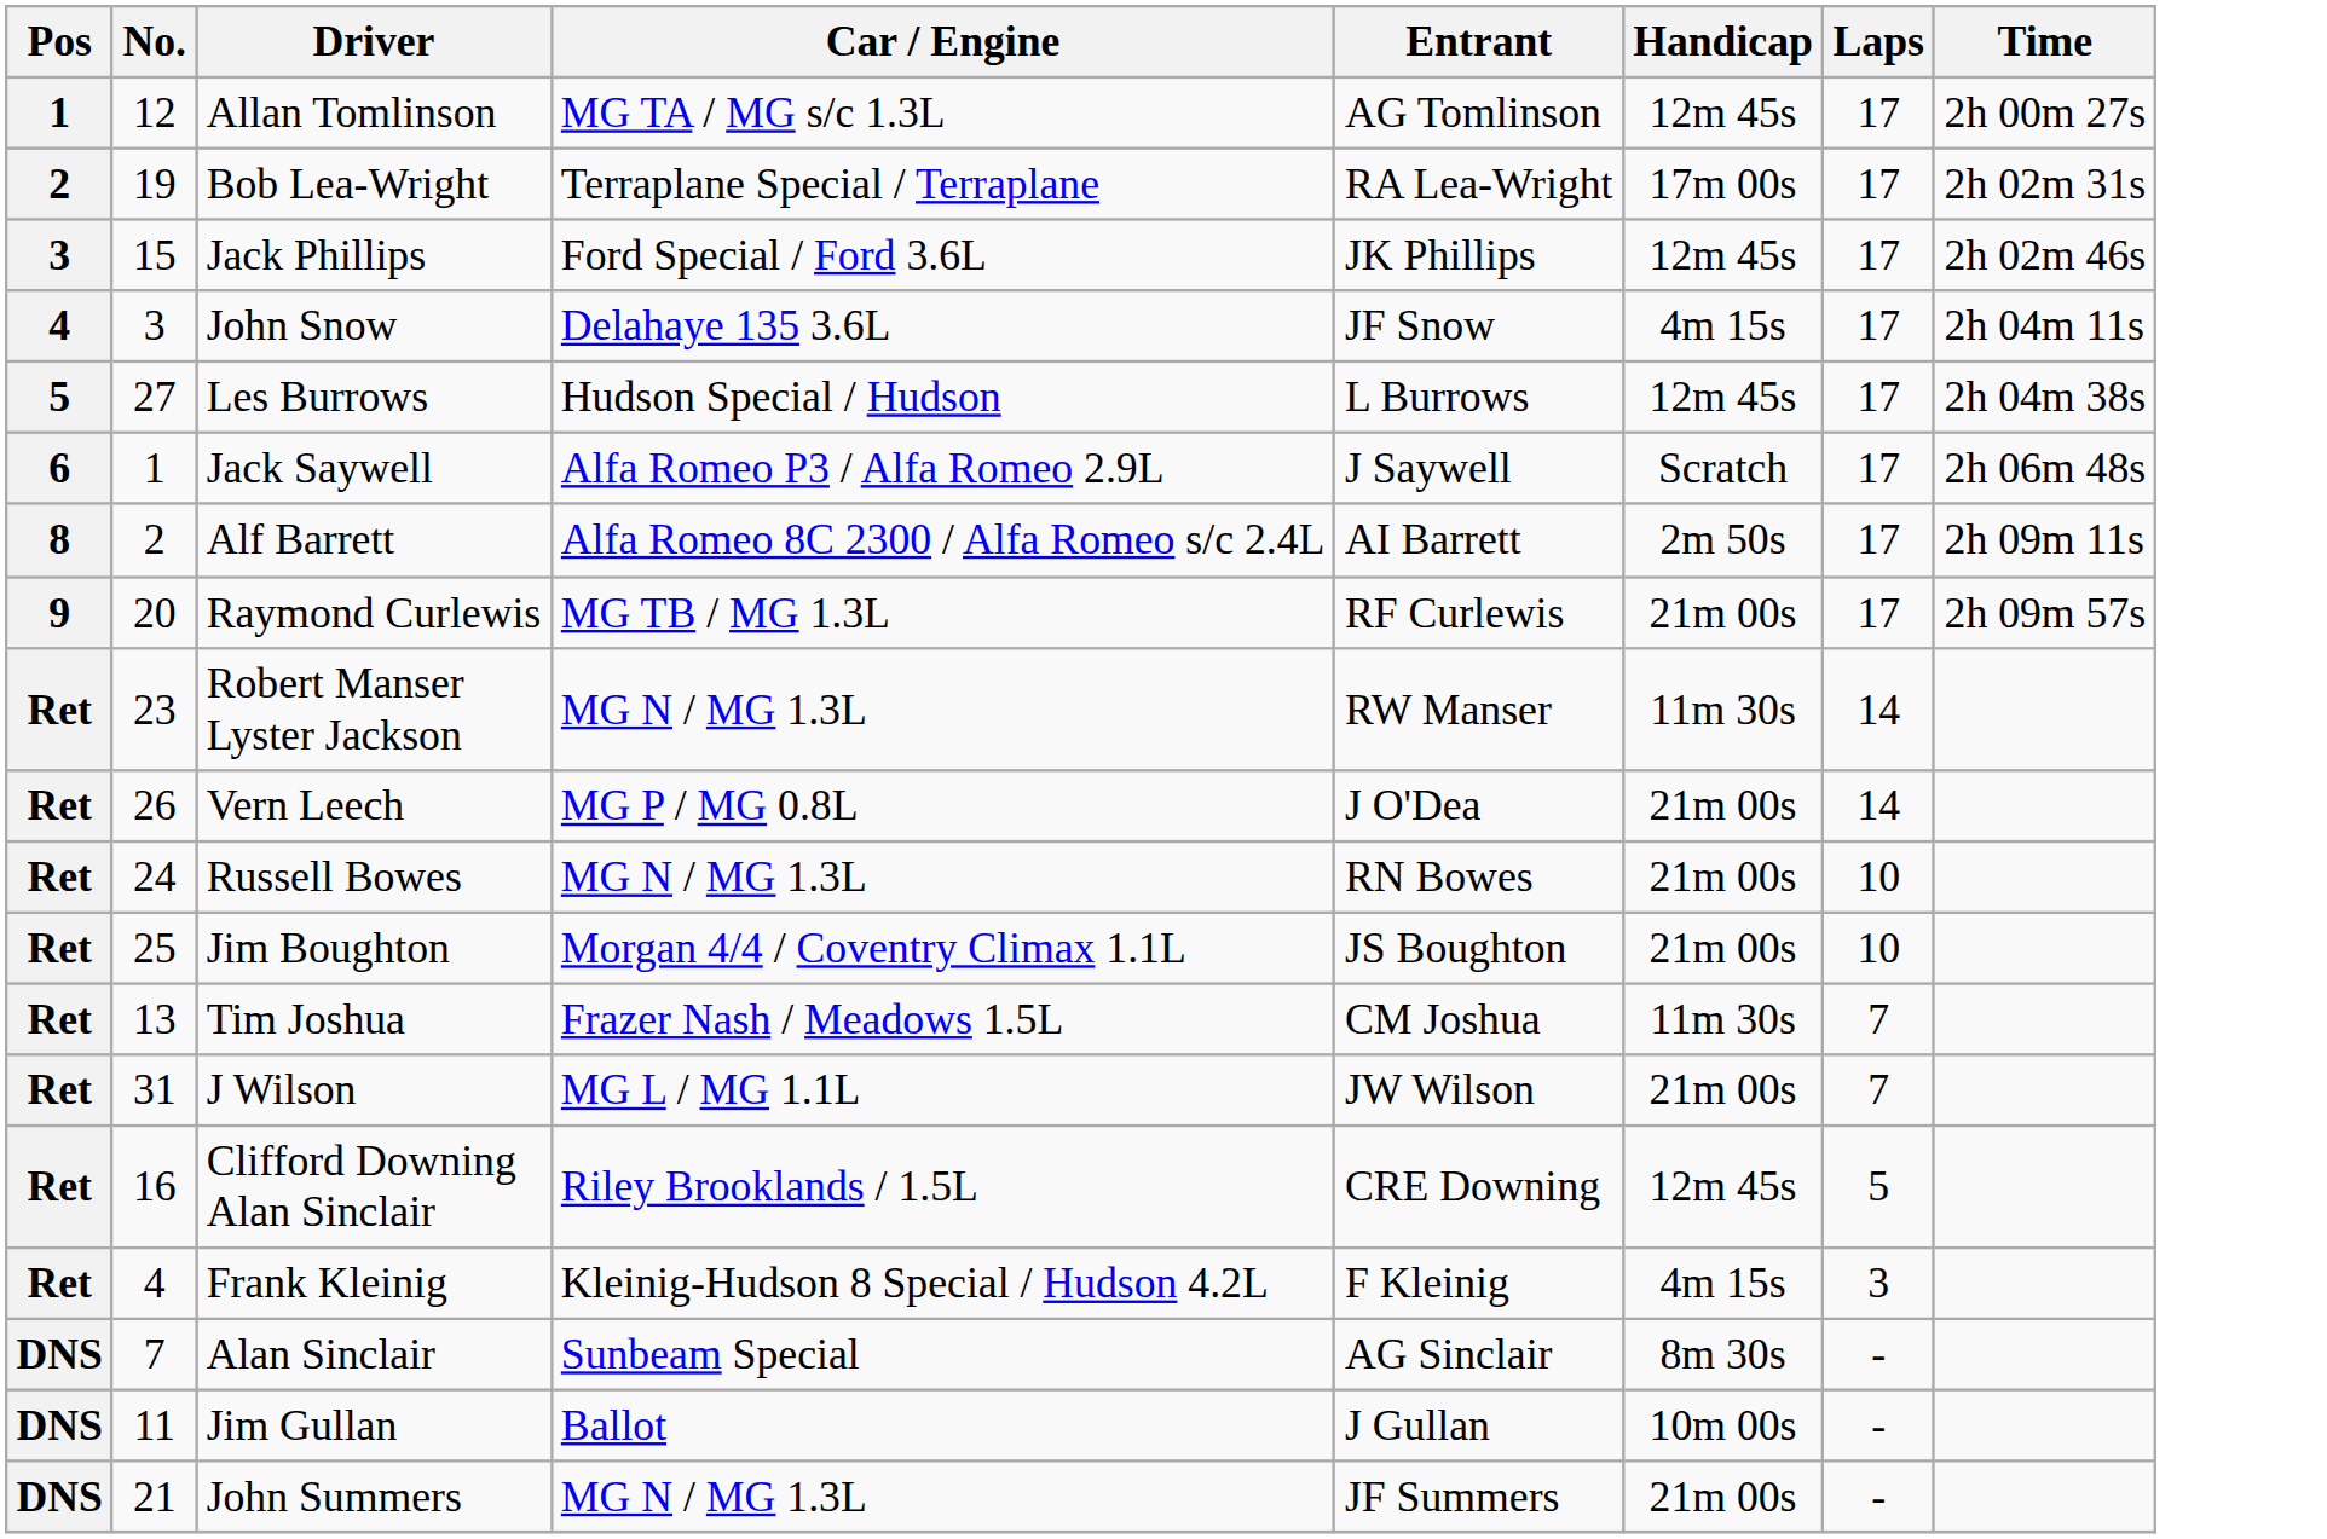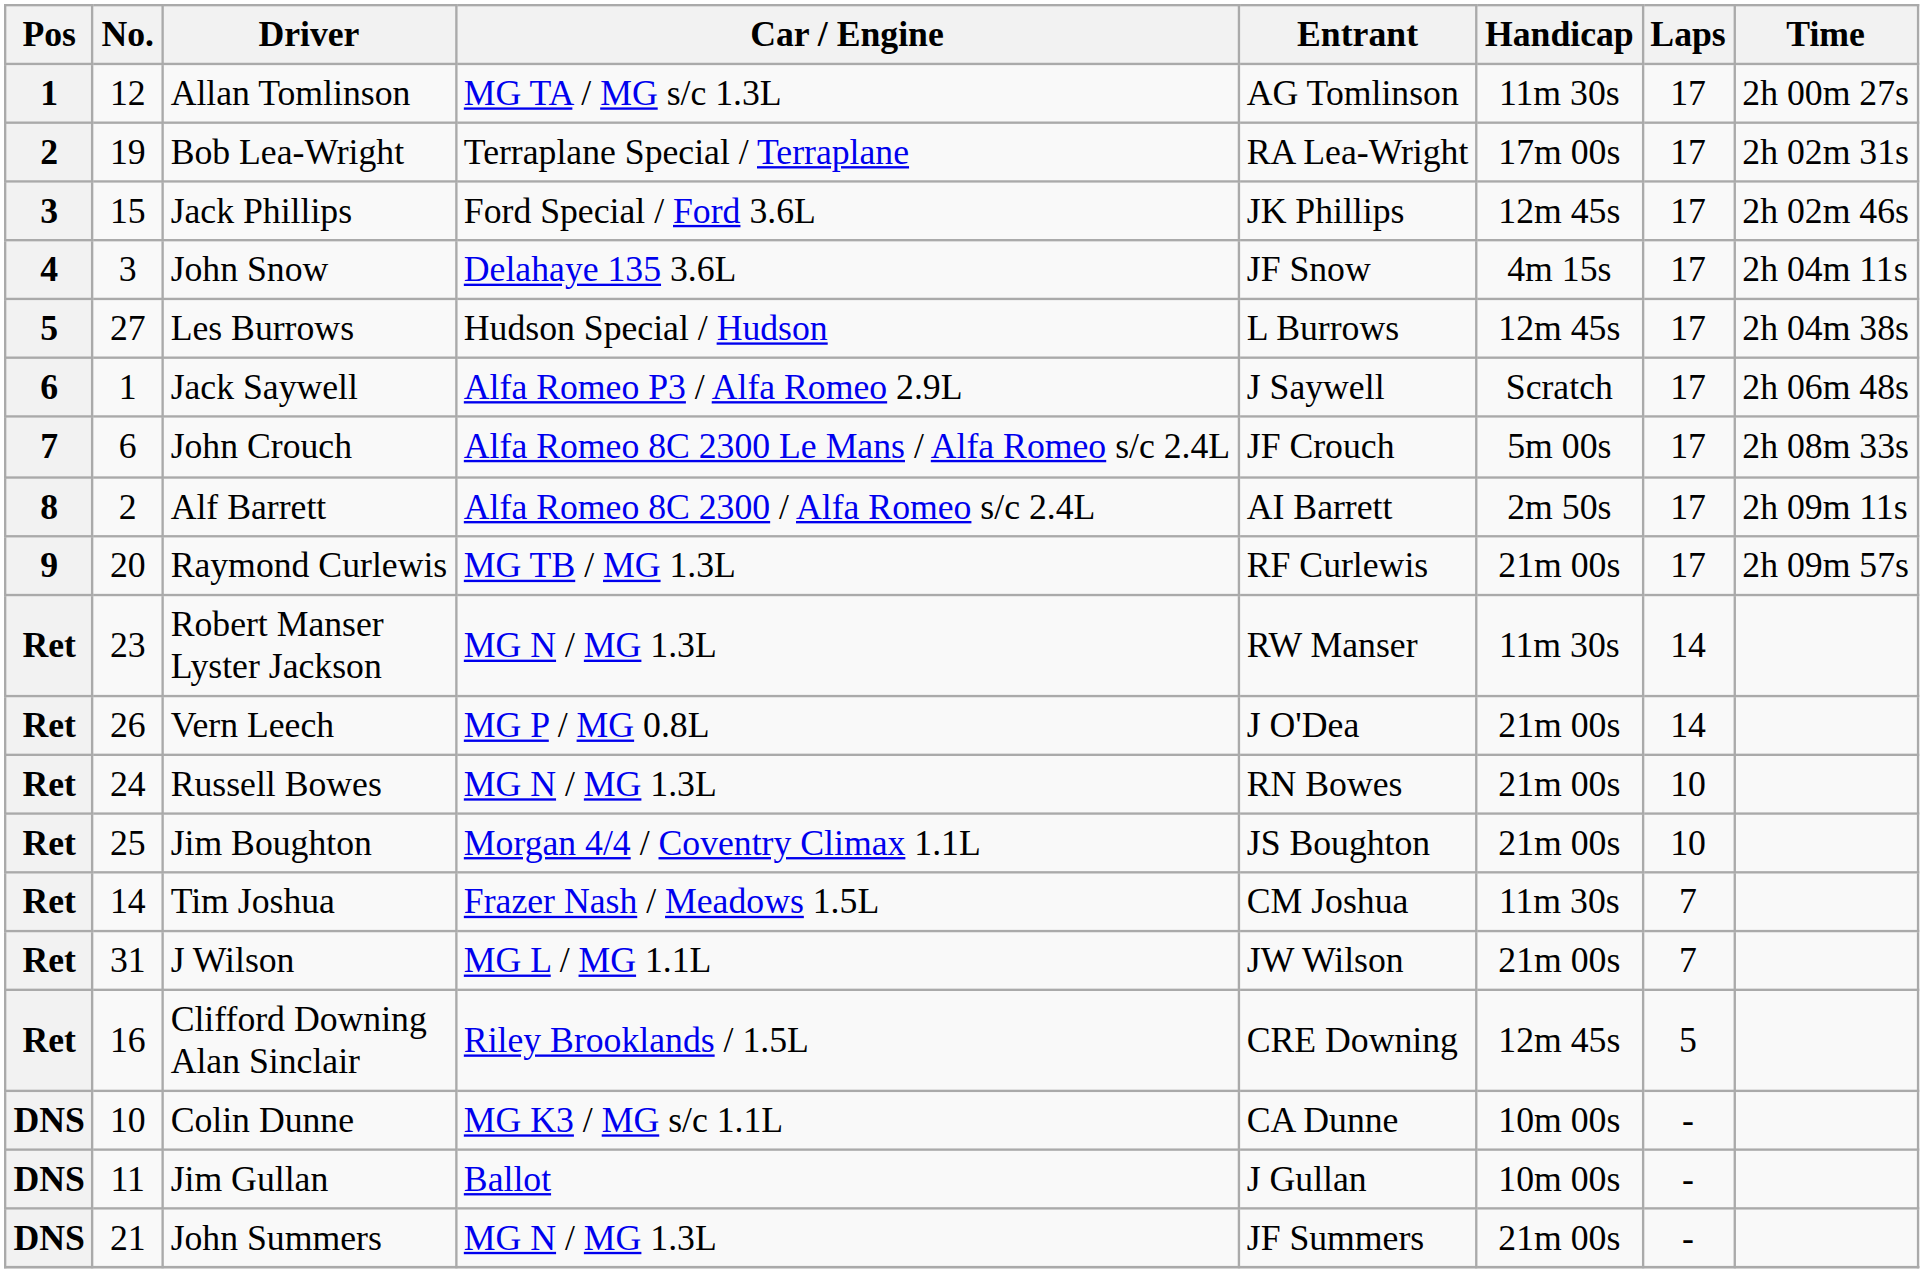Allan Tomlinson | Handicap: 12m 45s -> 11m 30s
+ row: 7 | 6 | John Crouch | Alfa Romeo 8C 2300 Le Mans / Alfa Romeo s/c 2.4L | JF Crouch | 5m 00s | 17 | 2h 08m 33s
Tim Joshua | No.: 13 -> 14
- row: Ret | 4 | Frank Kleinig | Kleinig-Hudson 8 Special / Hudson 4.2L | F Kleinig | 4m 15s | 3
- row: DNS | 7 | Alan Sinclair | Sunbeam Special | AG Sinclair | 8m 30s | -
+ row: DNS | 10 | Colin Dunne | MG K3 / MG s/c 1.1L | CA Dunne | 10m 00s | -
